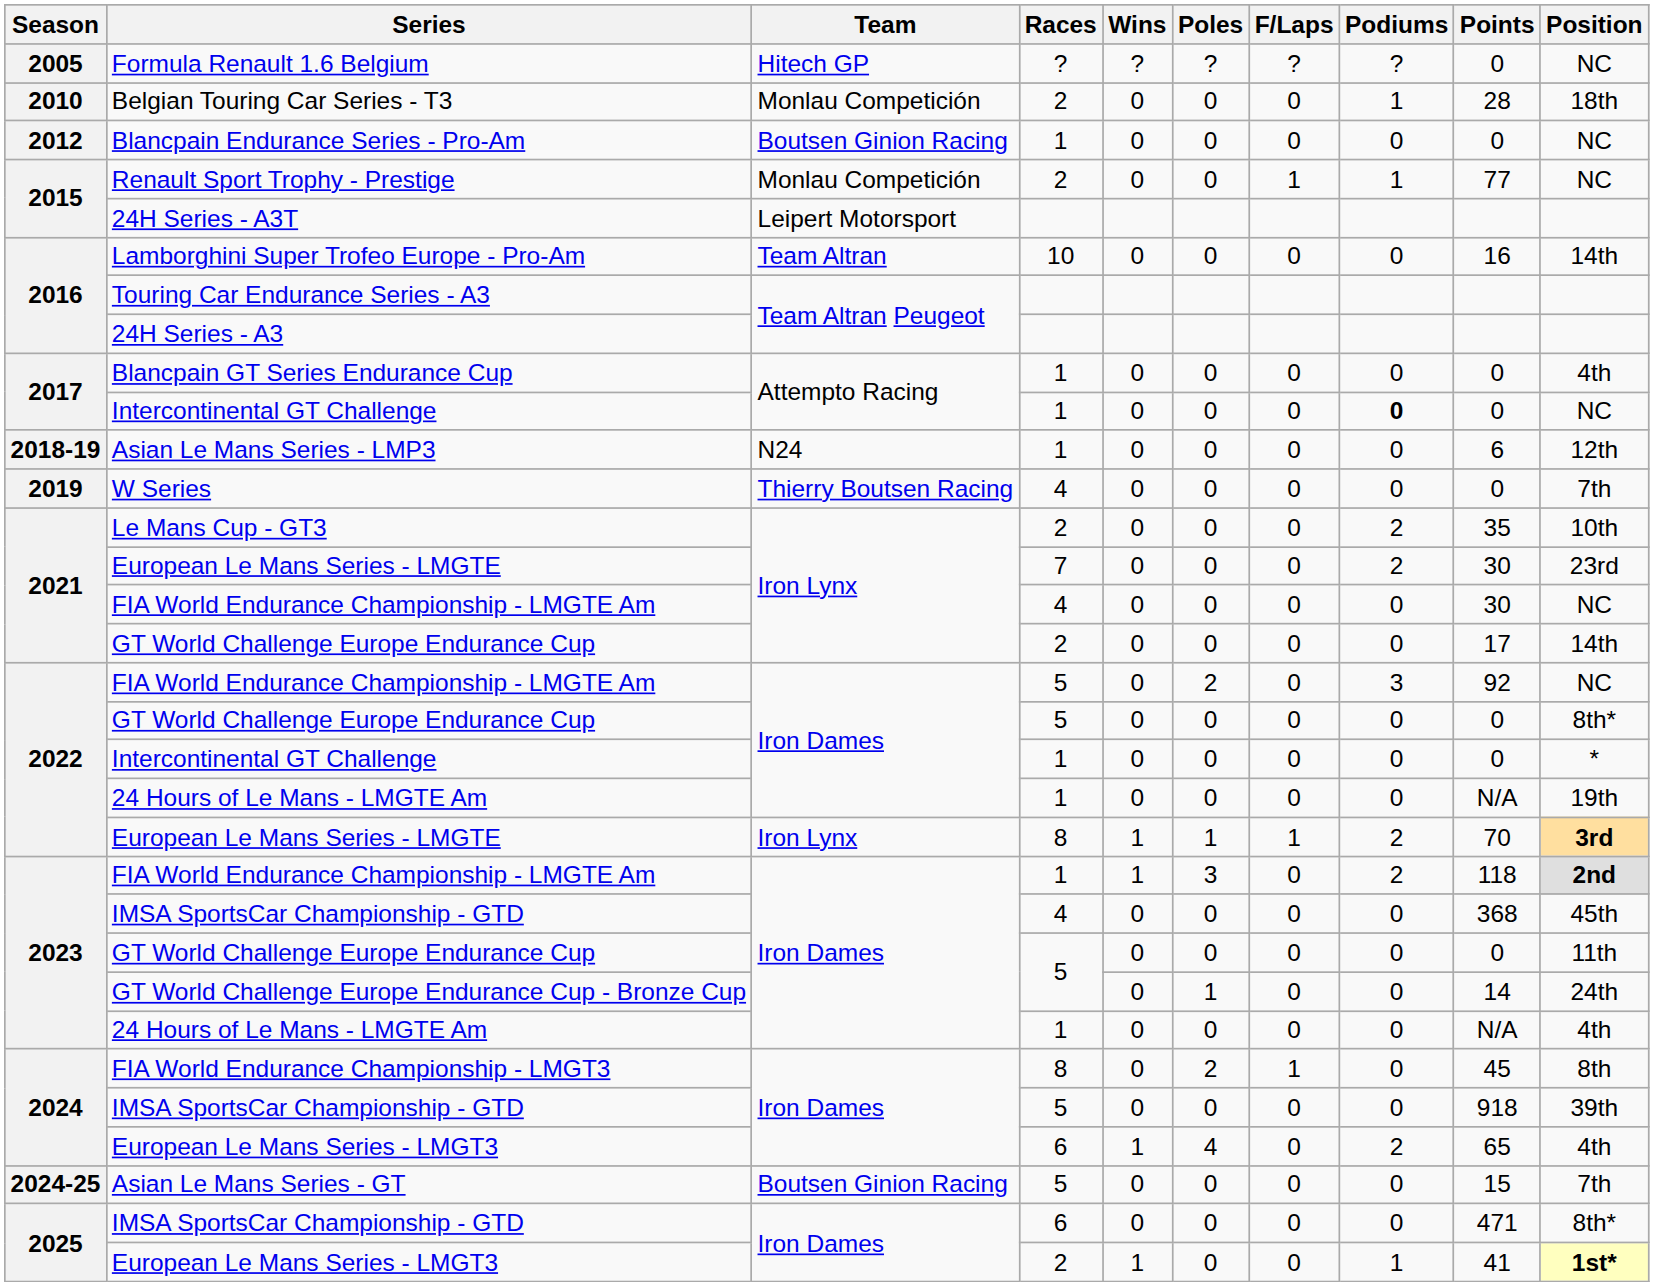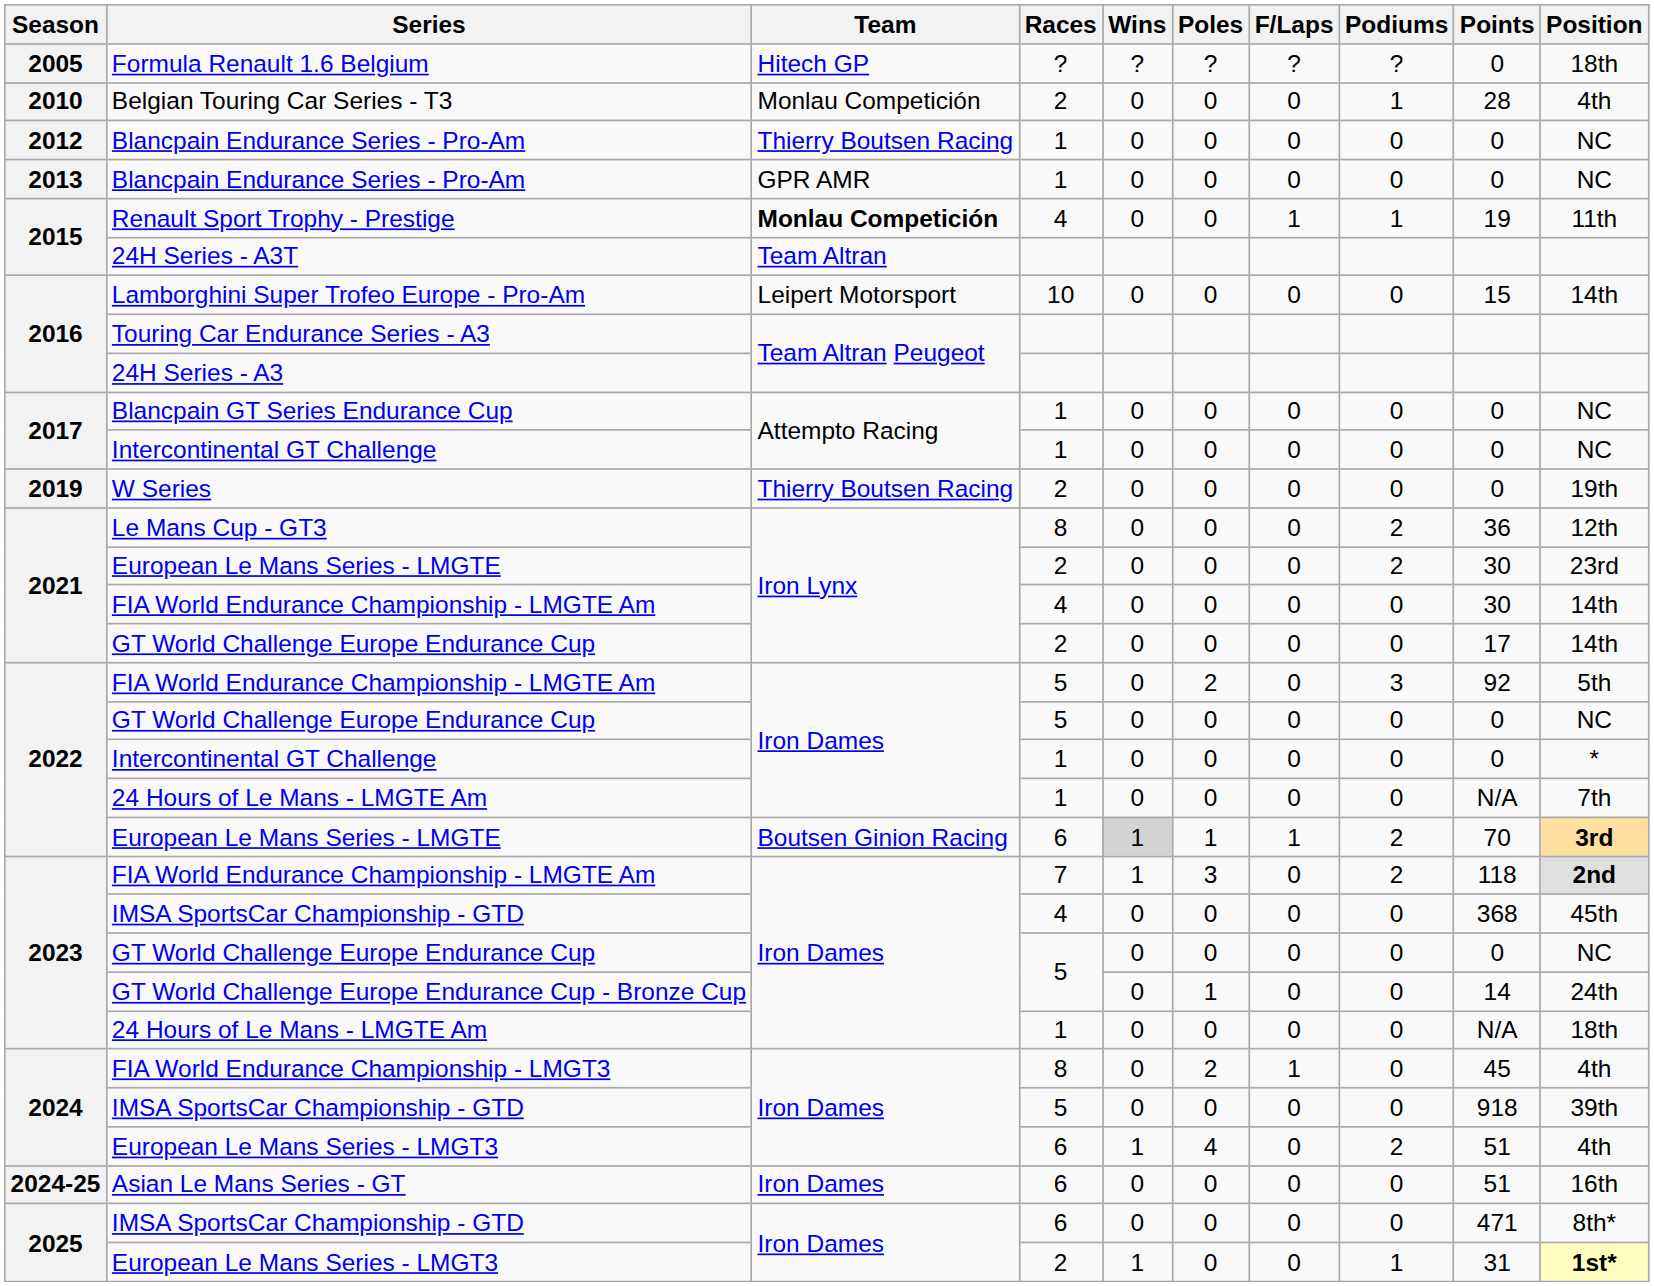Formula Renault 1.6 Belgium | Position: NC -> 18th
Belgian Touring Car Series - T3 | Position: 18th -> 4th
2012 / Blancpain Endurance Series - Pro-Am | Team: Boutsen Ginion Racing -> Thierry Boutsen Racing
+ row: 2013 | Blancpain Endurance Series - Pro-Am | GPR AMR | 1 | 0 | 0 | 0 | 0 | 0 | NC
Renault Sport Trophy - Prestige | Team: normal -> bold
Renault Sport Trophy - Prestige | Races: 2 -> 4
Renault Sport Trophy - Prestige | Points: 77 -> 19
Renault Sport Trophy - Prestige | Position: NC -> 11th
24H Series - A3T | Team: Leipert Motorsport -> Team Altran
Lamborghini Super Trofeo Europe - Pro-Am | Team: Team Altran -> Leipert Motorsport
Lamborghini Super Trofeo Europe - Pro-Am | Points: 16 -> 15
Blancpain GT Series Endurance Cup | Position: 4th -> NC
2017 / Intercontinental GT Challenge | Podiums: bold -> normal
- row: 2018-19 | Asian Le Mans Series - LMP3 | N24 | 1 | 0 | 0 | 0 | 0 | 6 | 12th
W Series | Races: 4 -> 2
W Series | Position: 7th -> 19th
Le Mans Cup - GT3 | Races: 2 -> 8
Le Mans Cup - GT3 | Points: 35 -> 36
Le Mans Cup - GT3 | Position: 10th -> 12th
2021 / European Le Mans Series - LMGTE | Races: 7 -> 2
2021 / FIA World Endurance Championship - LMGTE Am | Position: NC -> 14th
2022 / FIA World Endurance Championship - LMGTE Am | Position: NC -> 5th
2022 / GT World Challenge Europe Endurance Cup | Position: 8th* -> NC
2022 / 24 Hours of Le Mans - LMGTE Am | Position: 19th -> 7th
2022 / European Le Mans Series - LMGTE | Team: Iron Lynx -> Boutsen Ginion Racing
2022 / European Le Mans Series - LMGTE | Races: 8 -> 6
2022 / European Le Mans Series - LMGTE | Wins: no background -> lightgrey background
2023 / FIA World Endurance Championship - LMGTE Am | Races: 1 -> 7
2023 / GT World Challenge Europe Endurance Cup | Position: 11th -> NC
2023 / 24 Hours of Le Mans - LMGTE Am | Position: 4th -> 18th
FIA World Endurance Championship - LMGT3 | Position: 8th -> 4th
2024 / European Le Mans Series - LMGT3 | Points: 65 -> 51
Asian Le Mans Series - GT | Team: Boutsen Ginion Racing -> Iron Dames
Asian Le Mans Series - GT | Races: 5 -> 6
Asian Le Mans Series - GT | Points: 15 -> 51
Asian Le Mans Series - GT | Position: 7th -> 16th
2025 / European Le Mans Series - LMGT3 | Points: 41 -> 31
